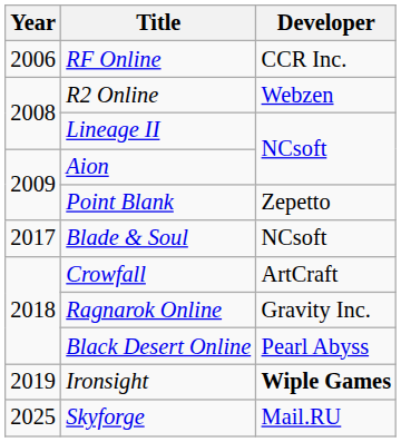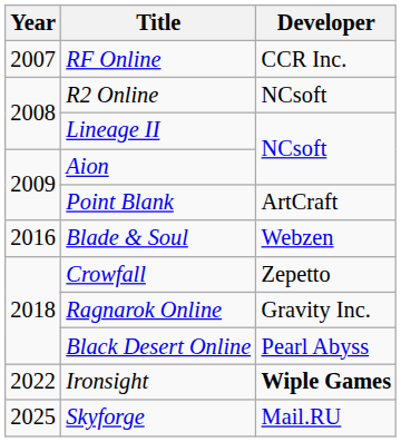RF Online | Year: 2006 -> 2007
R2 Online | Developer: Webzen -> NCsoft
Point Blank | Developer: Zepetto -> ArtCraft
Blade & Soul | Year: 2017 -> 2016
Blade & Soul | Developer: NCsoft -> Webzen
Crowfall | Developer: ArtCraft -> Zepetto
Ironsight | Year: 2019 -> 2022
